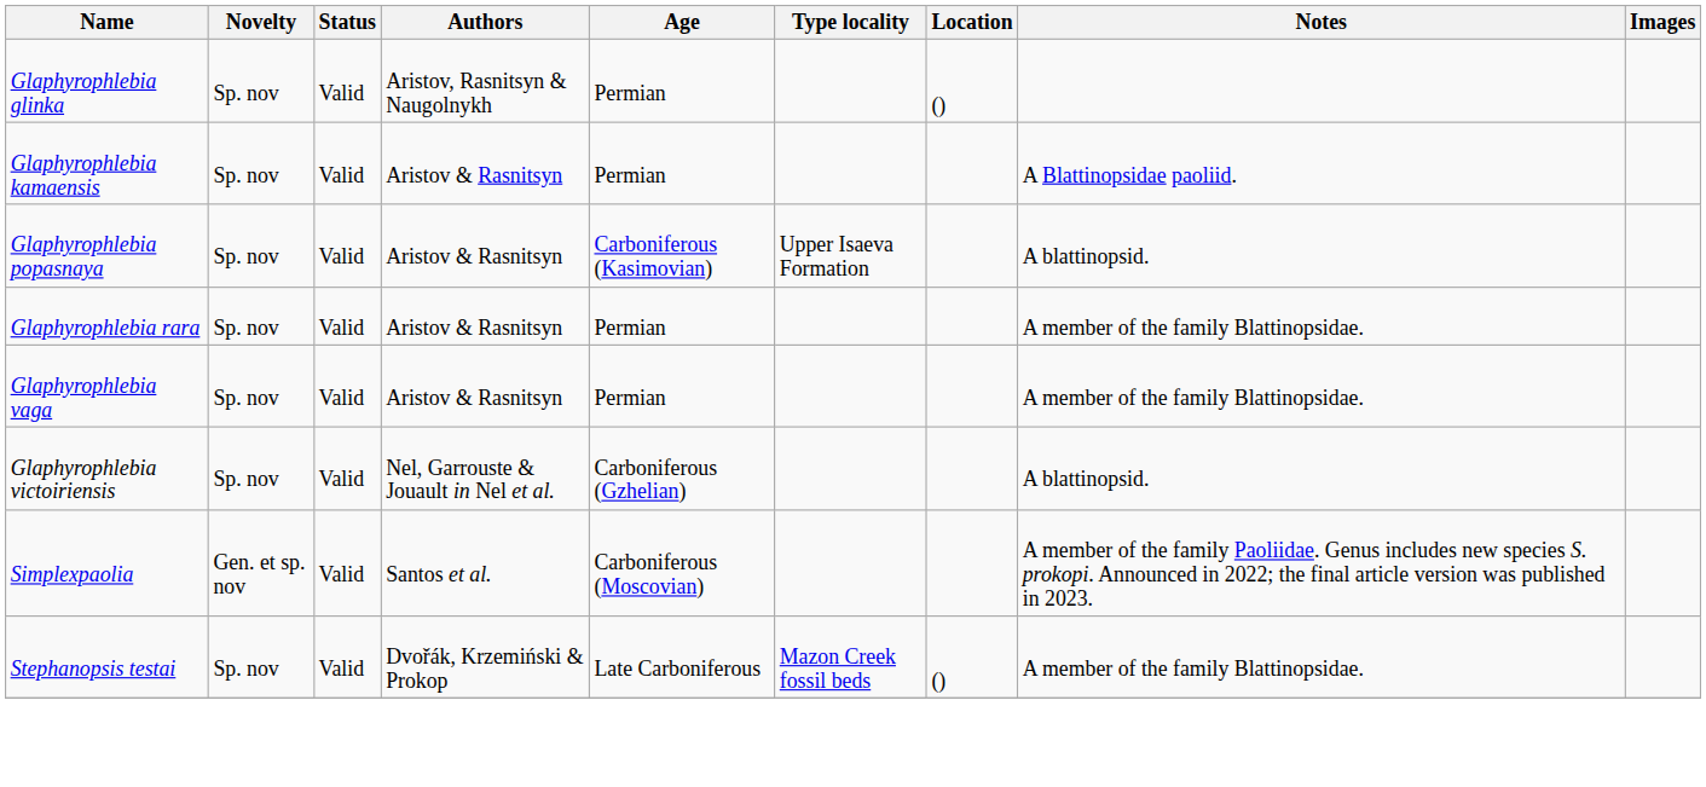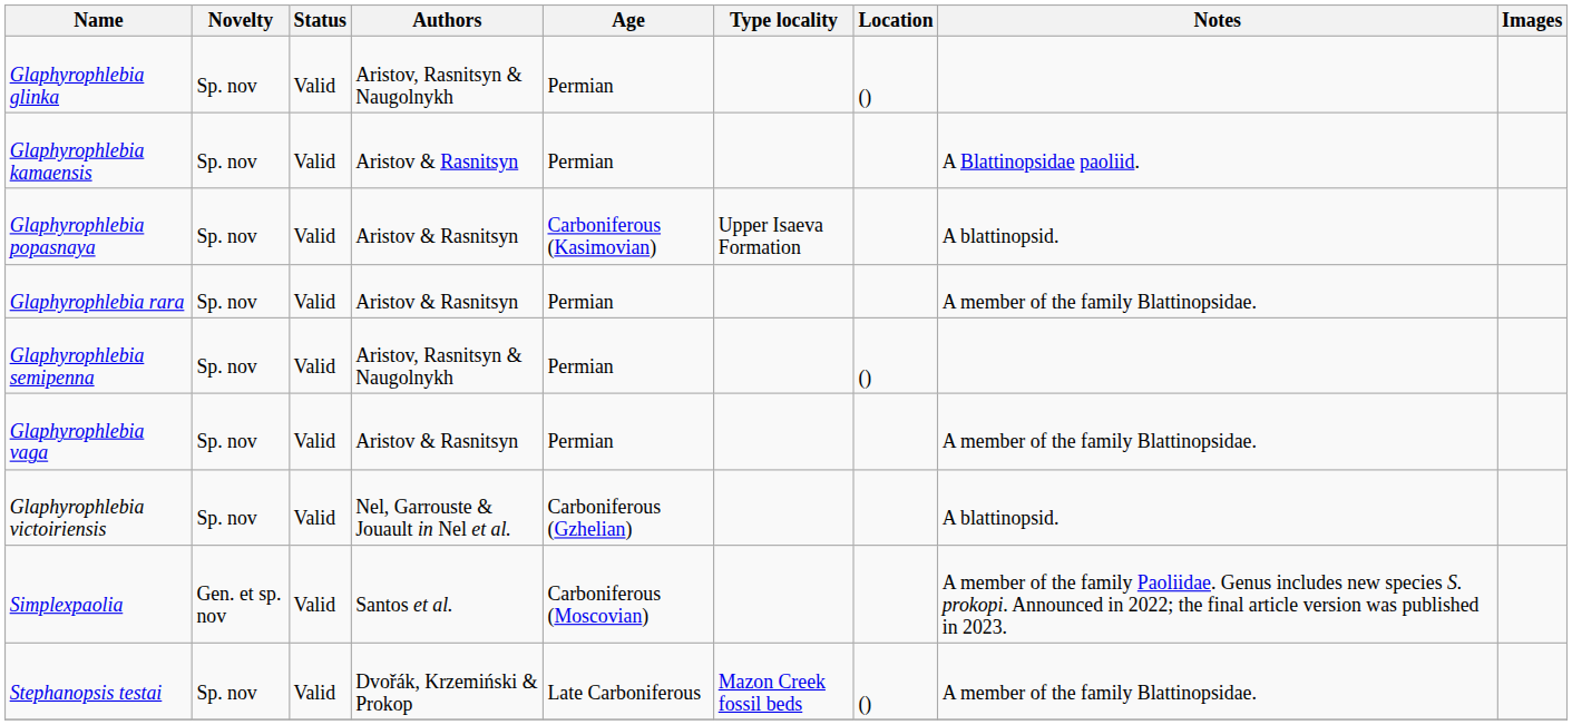+ row: Glaphyrophlebia semipenna | Sp. nov | Valid | Aristov, Rasnitsyn & Naugolnykh | Permian | ()
